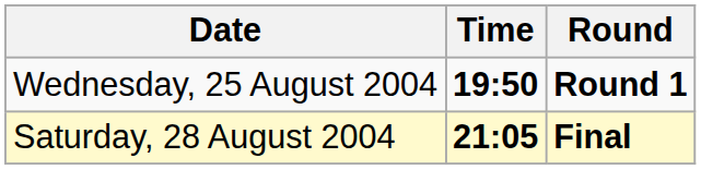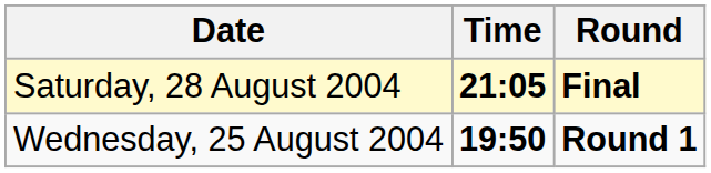rows swapped: Wednesday, 25 August 2004 <-> Saturday, 28 August 2004
